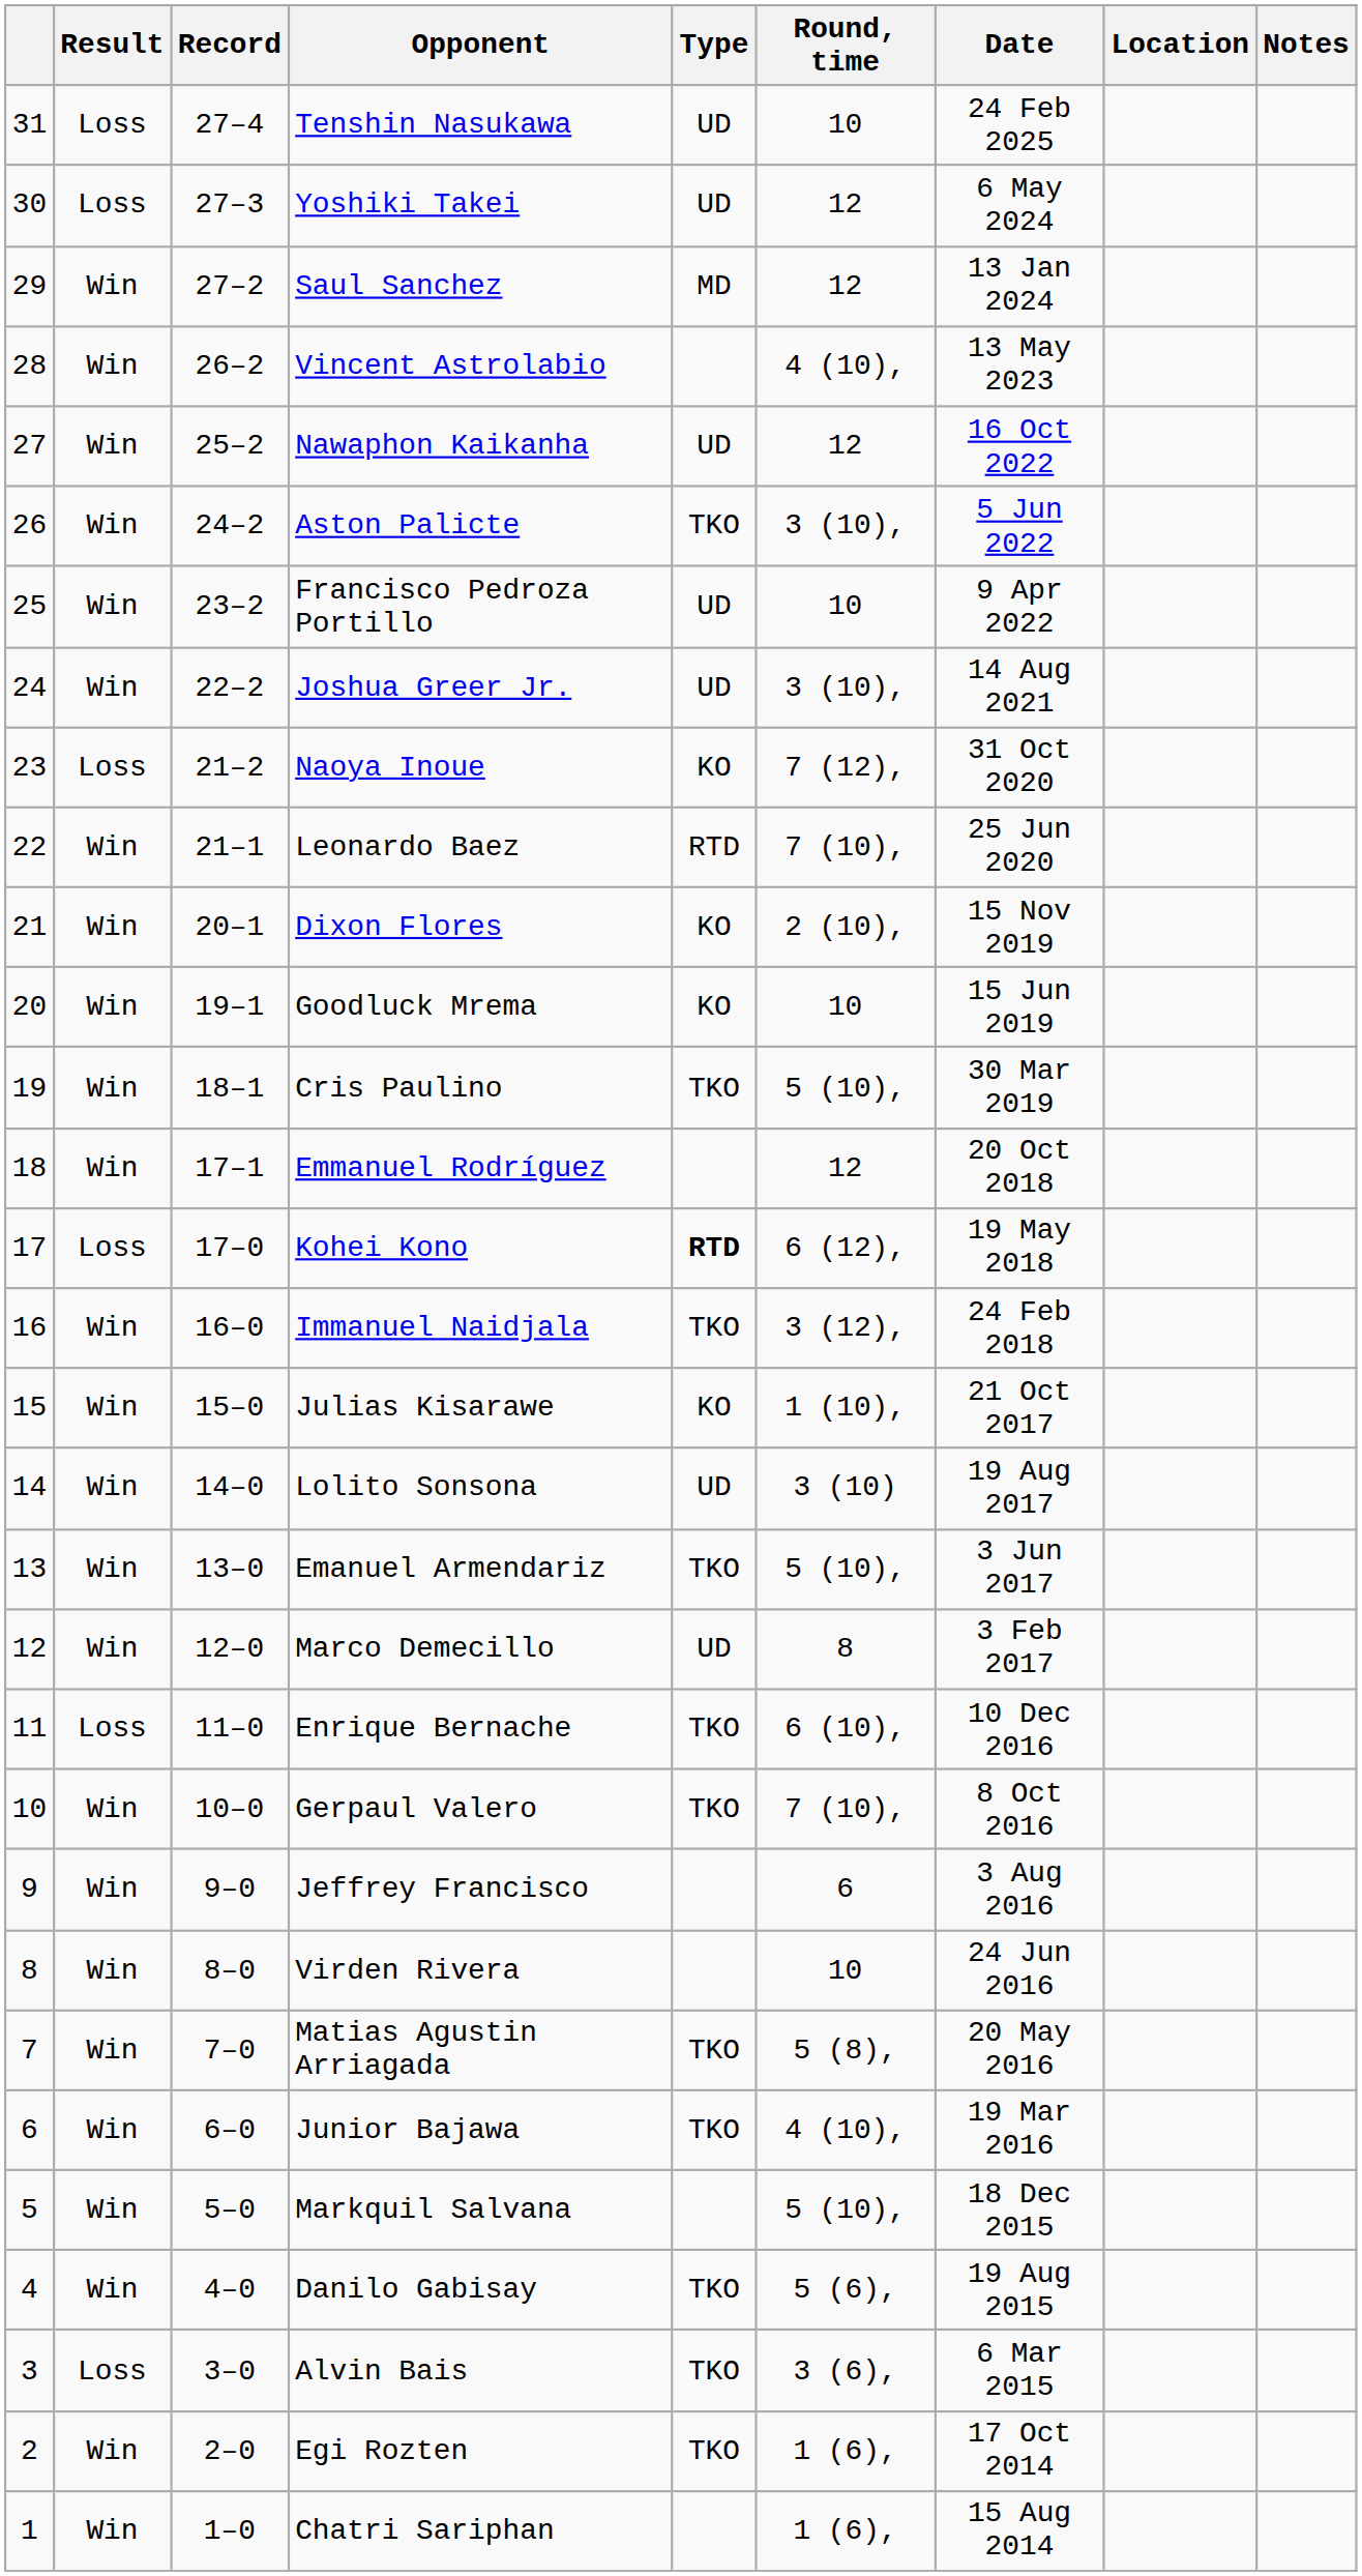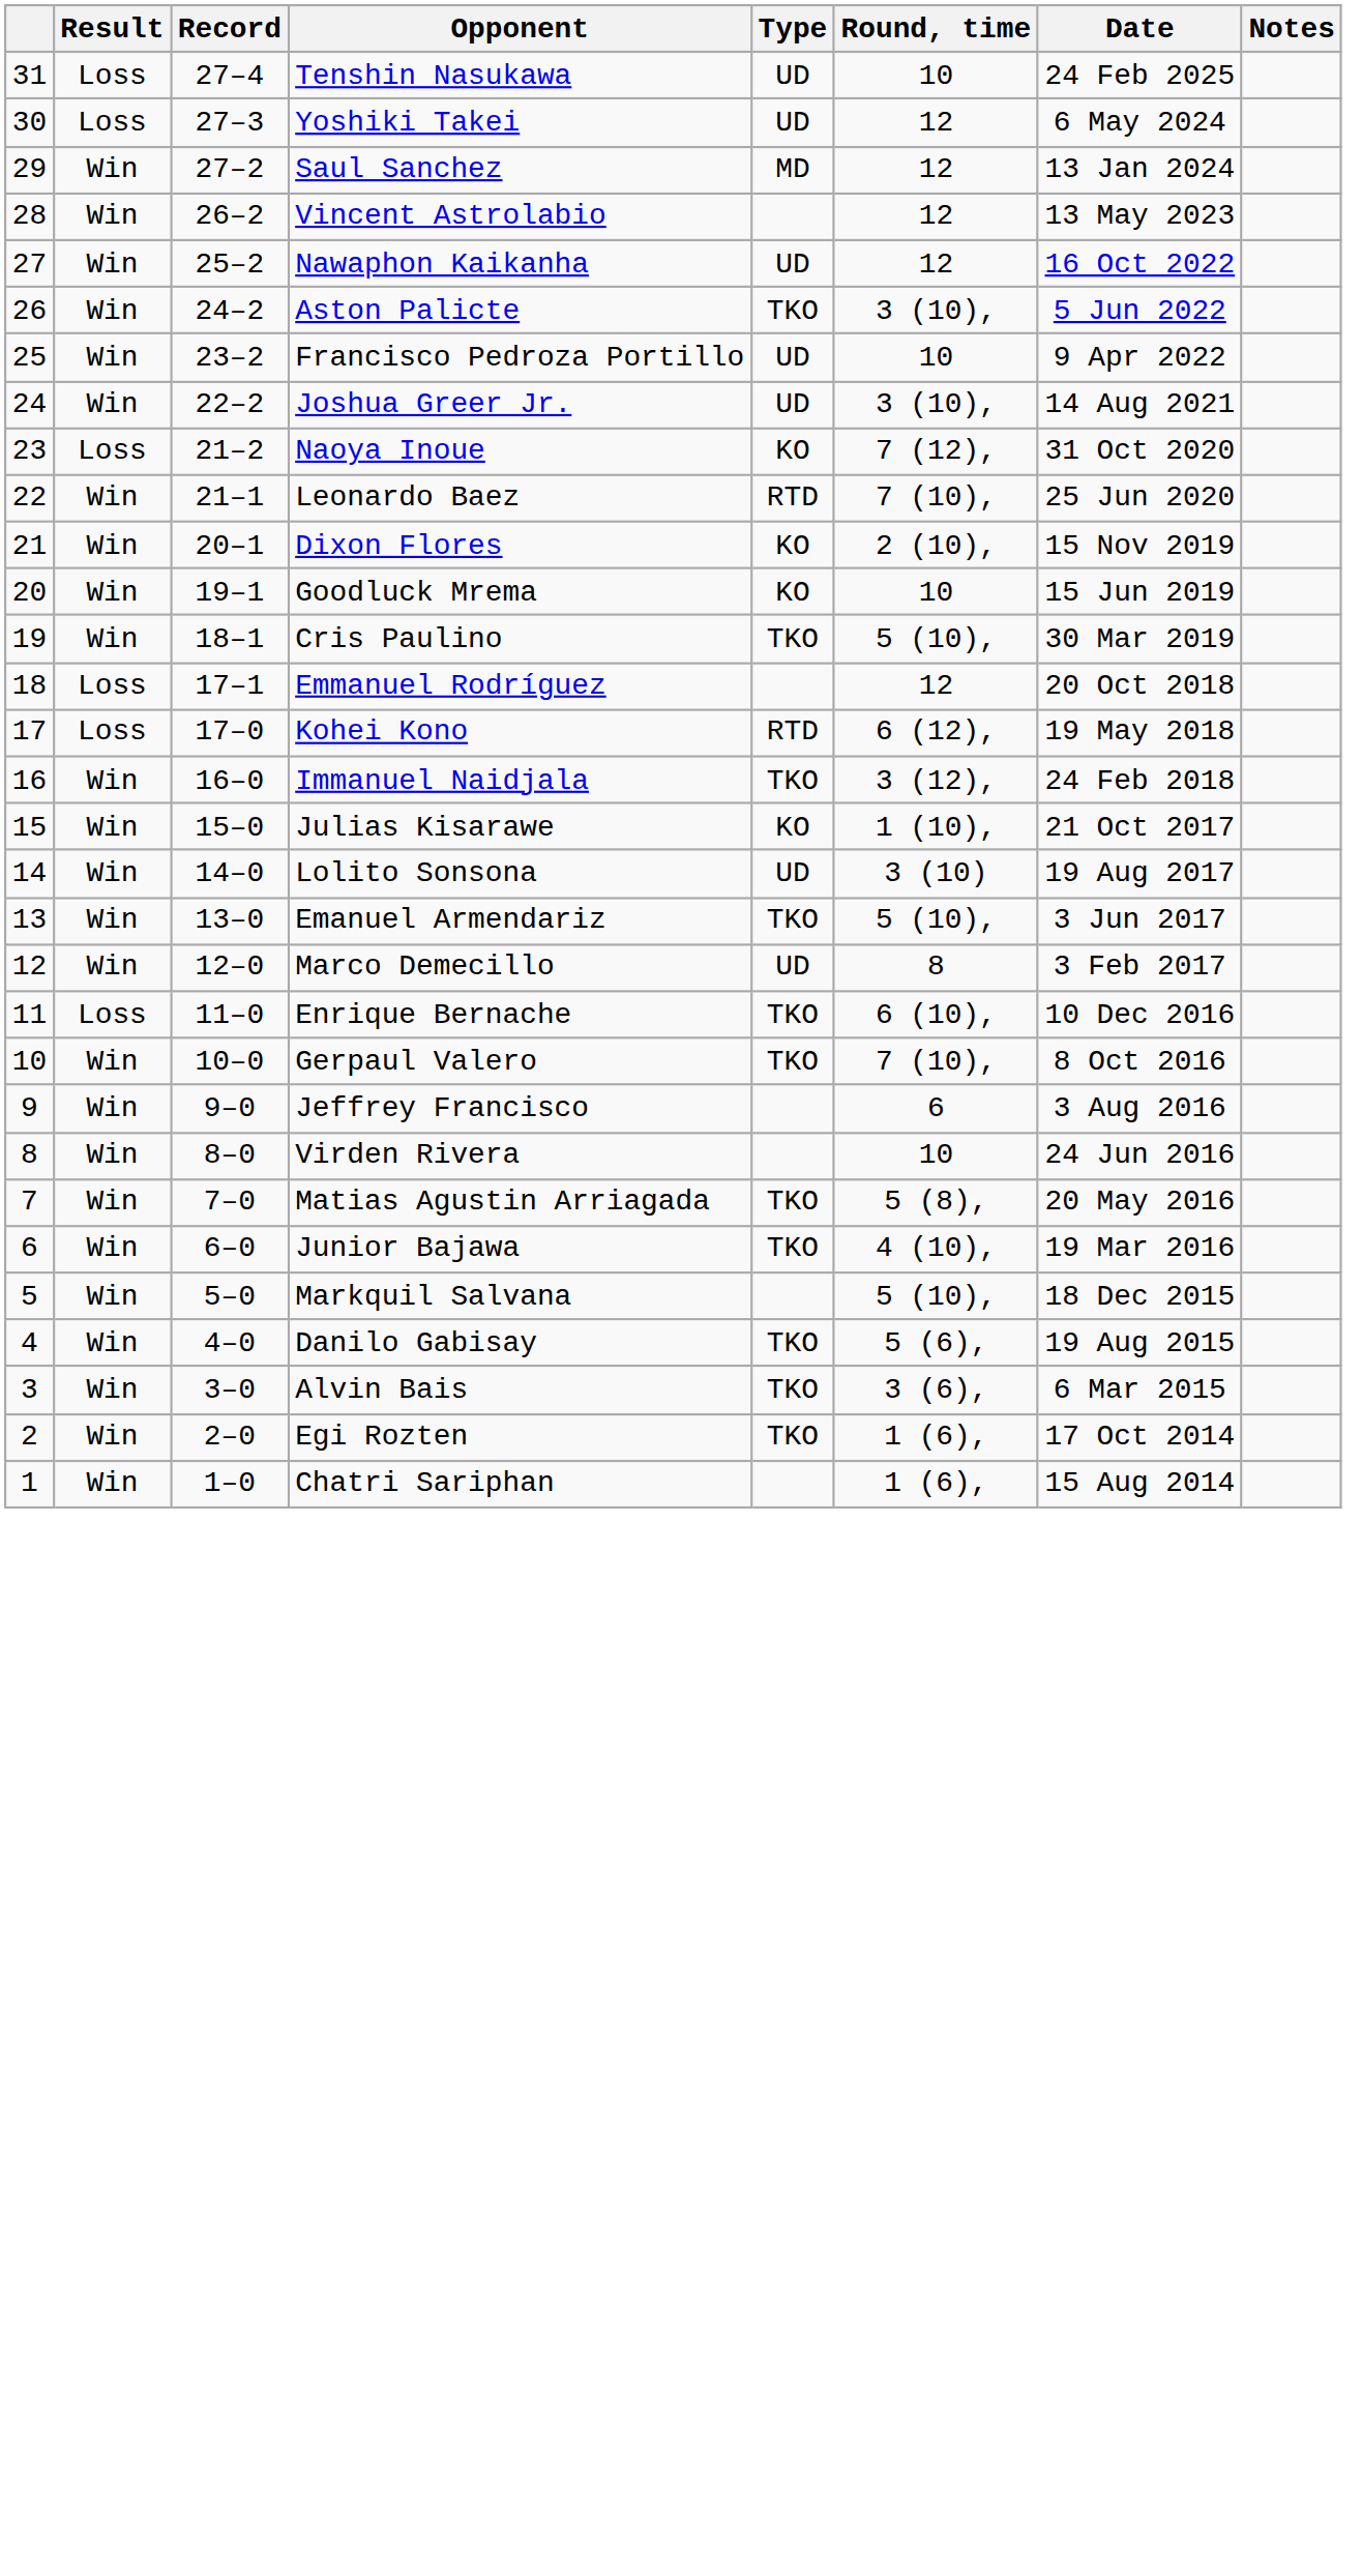- column: Location
Vincent Astrolabio | Round, time: 4 (10), -> 12
Emmanuel Rodríguez | Result: Win -> Loss
Kohei Kono | Type: bold -> normal
Alvin Bais | Result: Loss -> Win
